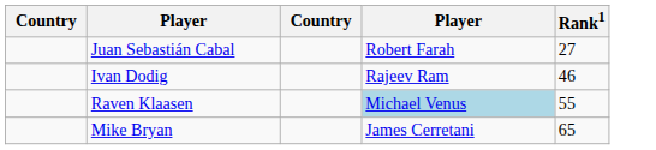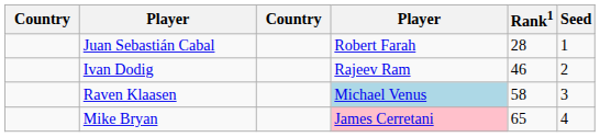+ column: Seed | 1 | 2 | 3 | 4
Juan Sebastián Cabal | Rank1: 27 -> 28
Raven Klaasen | Rank1: 55 -> 58
Mike Bryan | column 4: no background -> pink background
